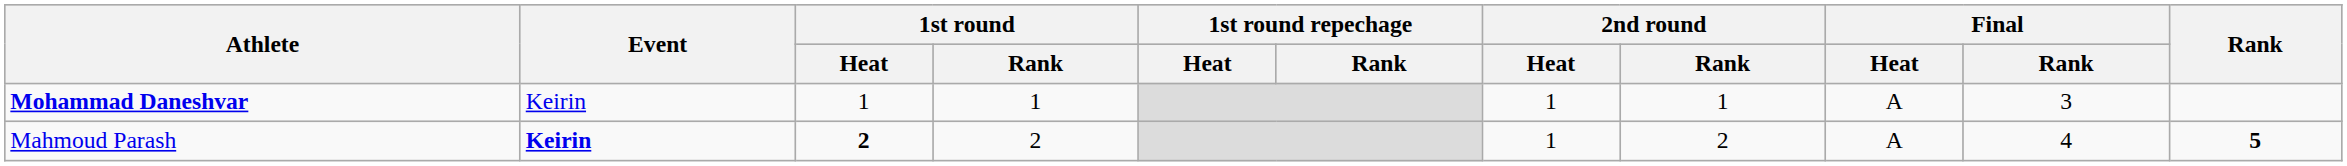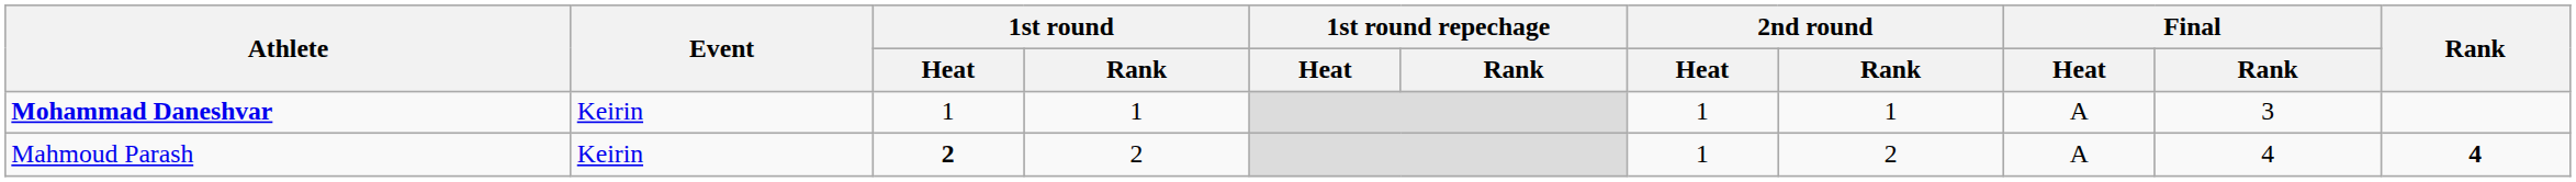Mahmoud Parash | Event: bold -> normal
Mahmoud Parash | Rank: 5 -> 4
